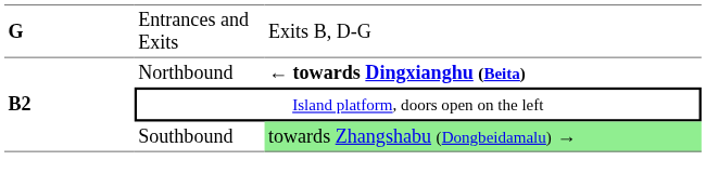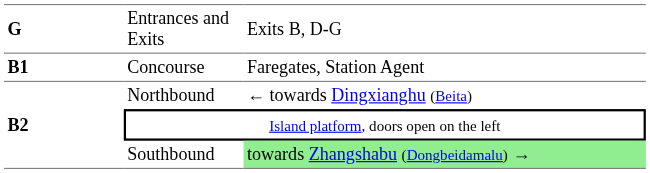+ row: B1 | Concourse | Faregates, Station Agent
Northbound | column 3: bold -> normal
